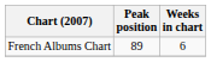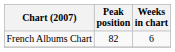French Albums Chart | Peak position: 89 -> 82
